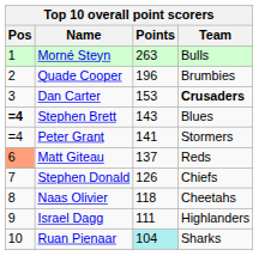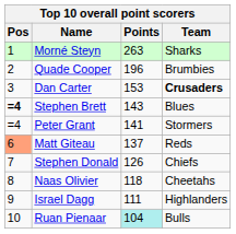Morné Steyn | Team: Bulls -> Sharks
Ruan Pienaar | Team: Sharks -> Bulls
